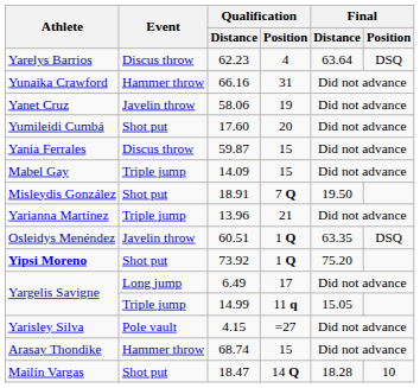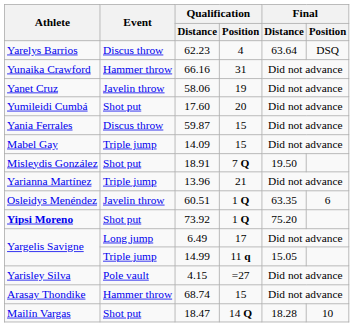Osleidys Menéndez | Final / Position: DSQ -> 6
